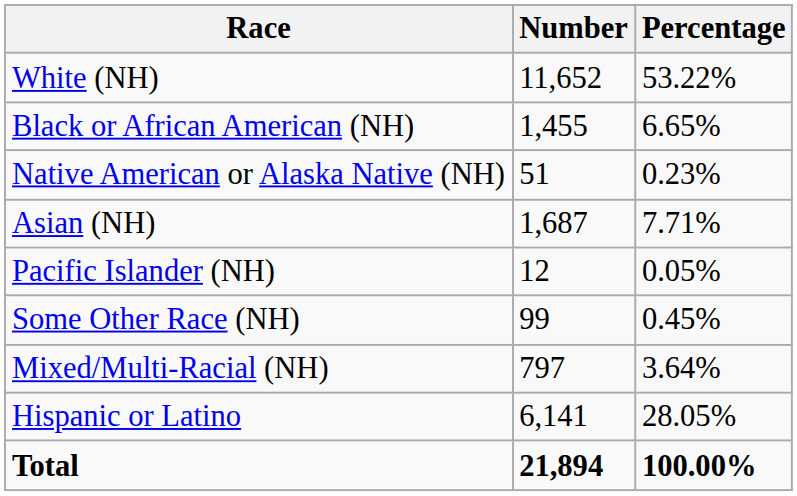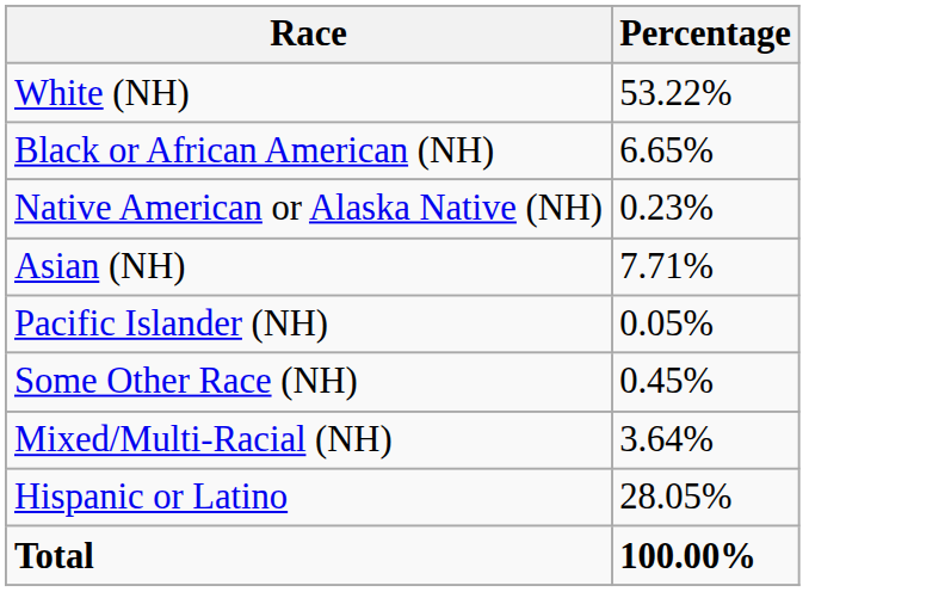- column: Number | 11,652 | 1,455 | 51 | 1,687 | 12 | 99 | 797 | 6,141 | 21,894
